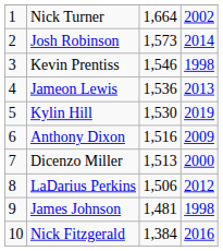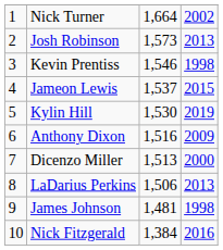Josh Robinson | column 4: 2014 -> 2013
Jameon Lewis | column 3: 1,536 -> 1,537
Jameon Lewis | column 4: 2013 -> 2015
LaDarius Perkins | column 4: 2012 -> 2013
